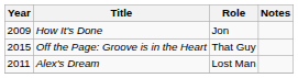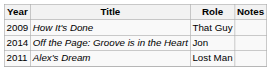How It's Done | Role: Jon -> That Guy
Off the Page: Groove is in the Heart | Year: 2015 -> 2014
Off the Page: Groove is in the Heart | Role: That Guy -> Jon
